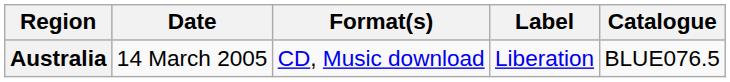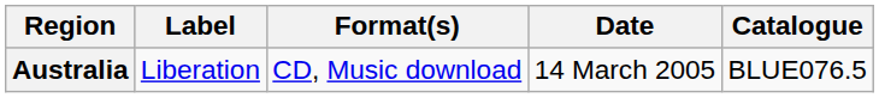columns swapped: Date <-> Label
